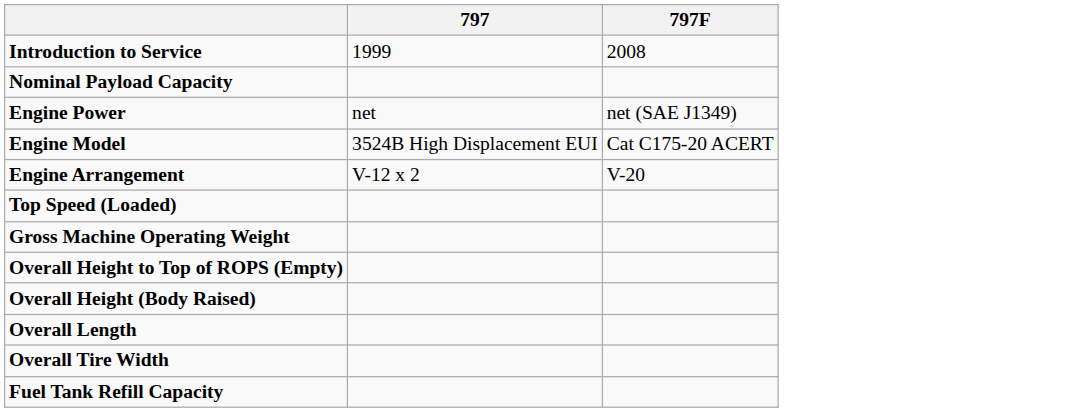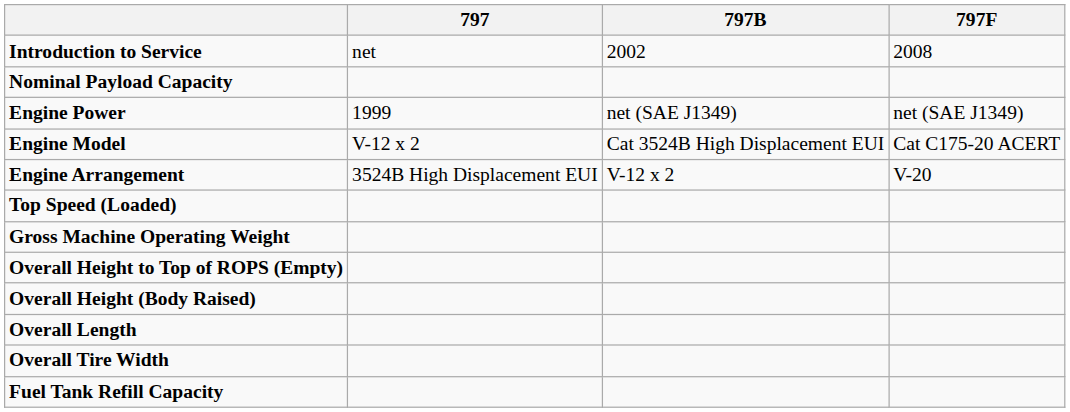+ column: 797B | 2002 | net (SAE J1349) | Cat 3524B High Displacement EUI | V-12 x 2
Introduction to Service | 797: 1999 -> net
Engine Power | 797: net -> 1999
Engine Model | 797: 3524B High Displacement EUI -> V-12 x 2
Engine Arrangement | 797: V-12 x 2 -> 3524B High Displacement EUI
